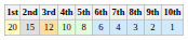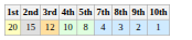- column: 6th | 6
